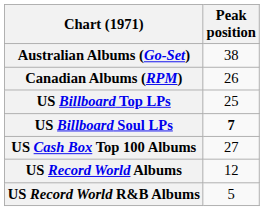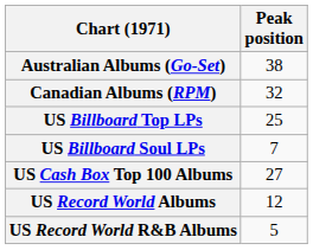Canadian Albums (RPM) | Peak position: 26 -> 32
US Billboard Soul LPs | Peak position: bold -> normal
